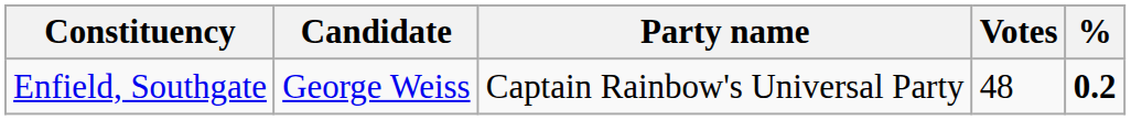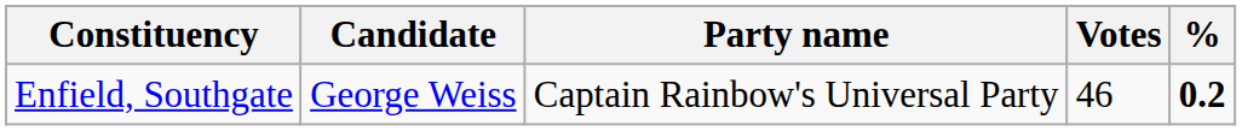Enfield, Southgate | Votes: 48 -> 46
